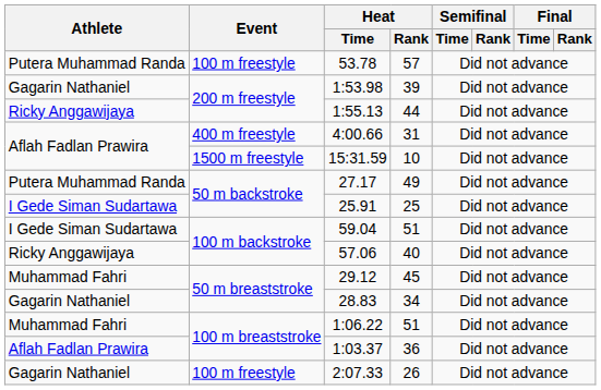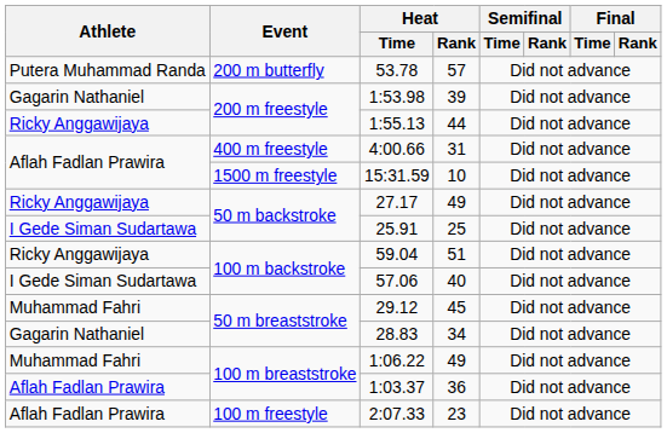53.78 | Event: 100 m freestyle -> 200 m butterfly
27.17 | Athlete: Putera Muhammad Randa -> Ricky Anggawijaya
59.04 | Athlete: I Gede Siman Sudartawa -> Ricky Anggawijaya
57.06 | Athlete: Ricky Anggawijaya -> I Gede Siman Sudartawa
1:06.22 | Heat / Rank: 51 -> 49
2:07.33 | Athlete: Gagarin Nathaniel -> Aflah Fadlan Prawira
2:07.33 | Heat / Rank: 26 -> 23
